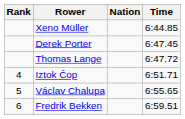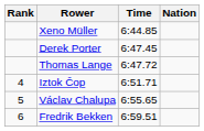columns swapped: Nation <-> Time
